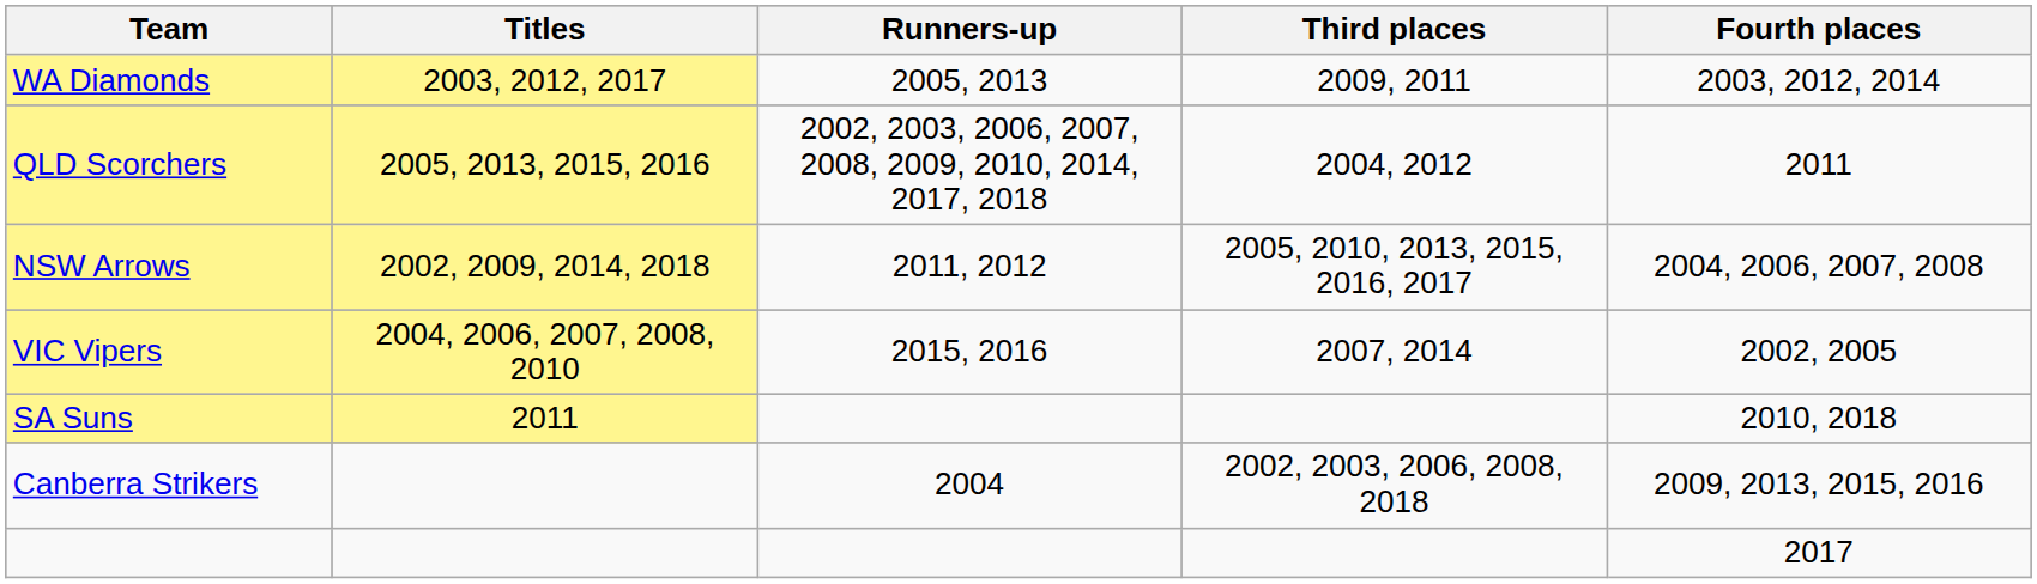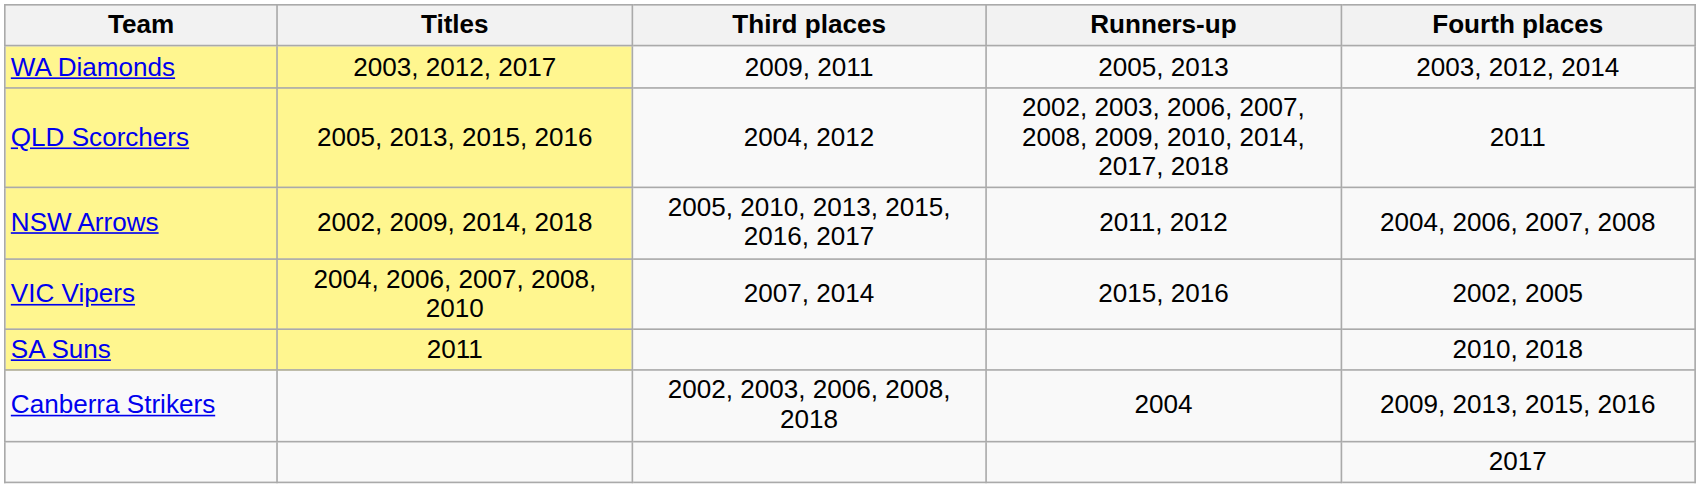columns swapped: Runners-up <-> Third places
